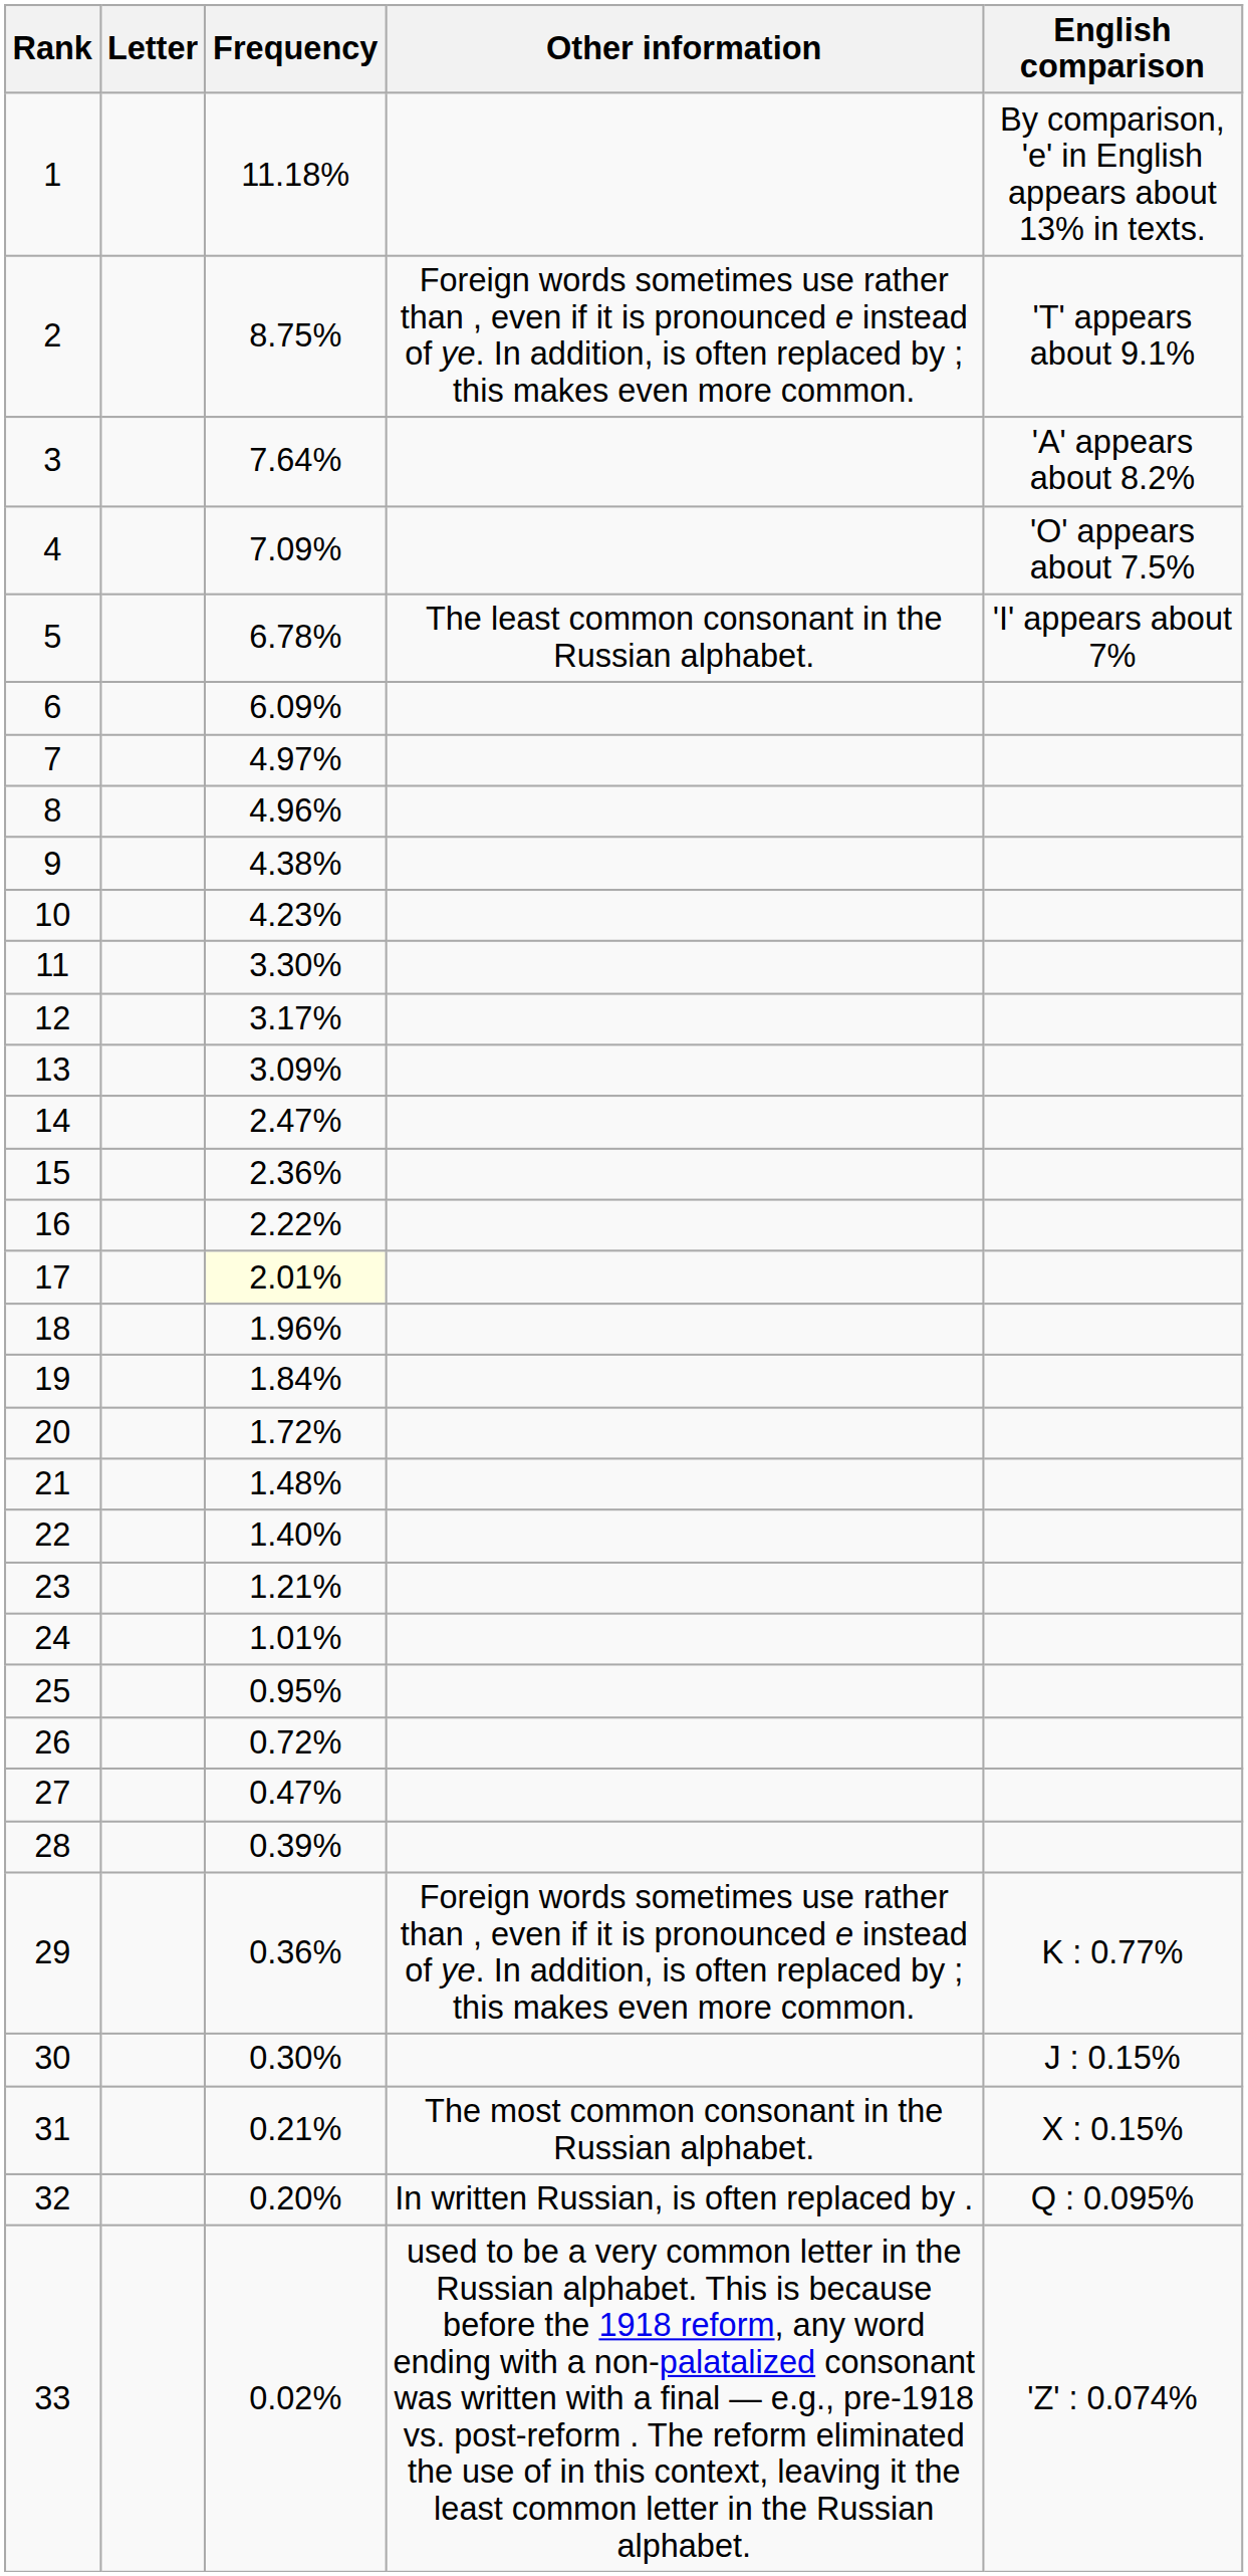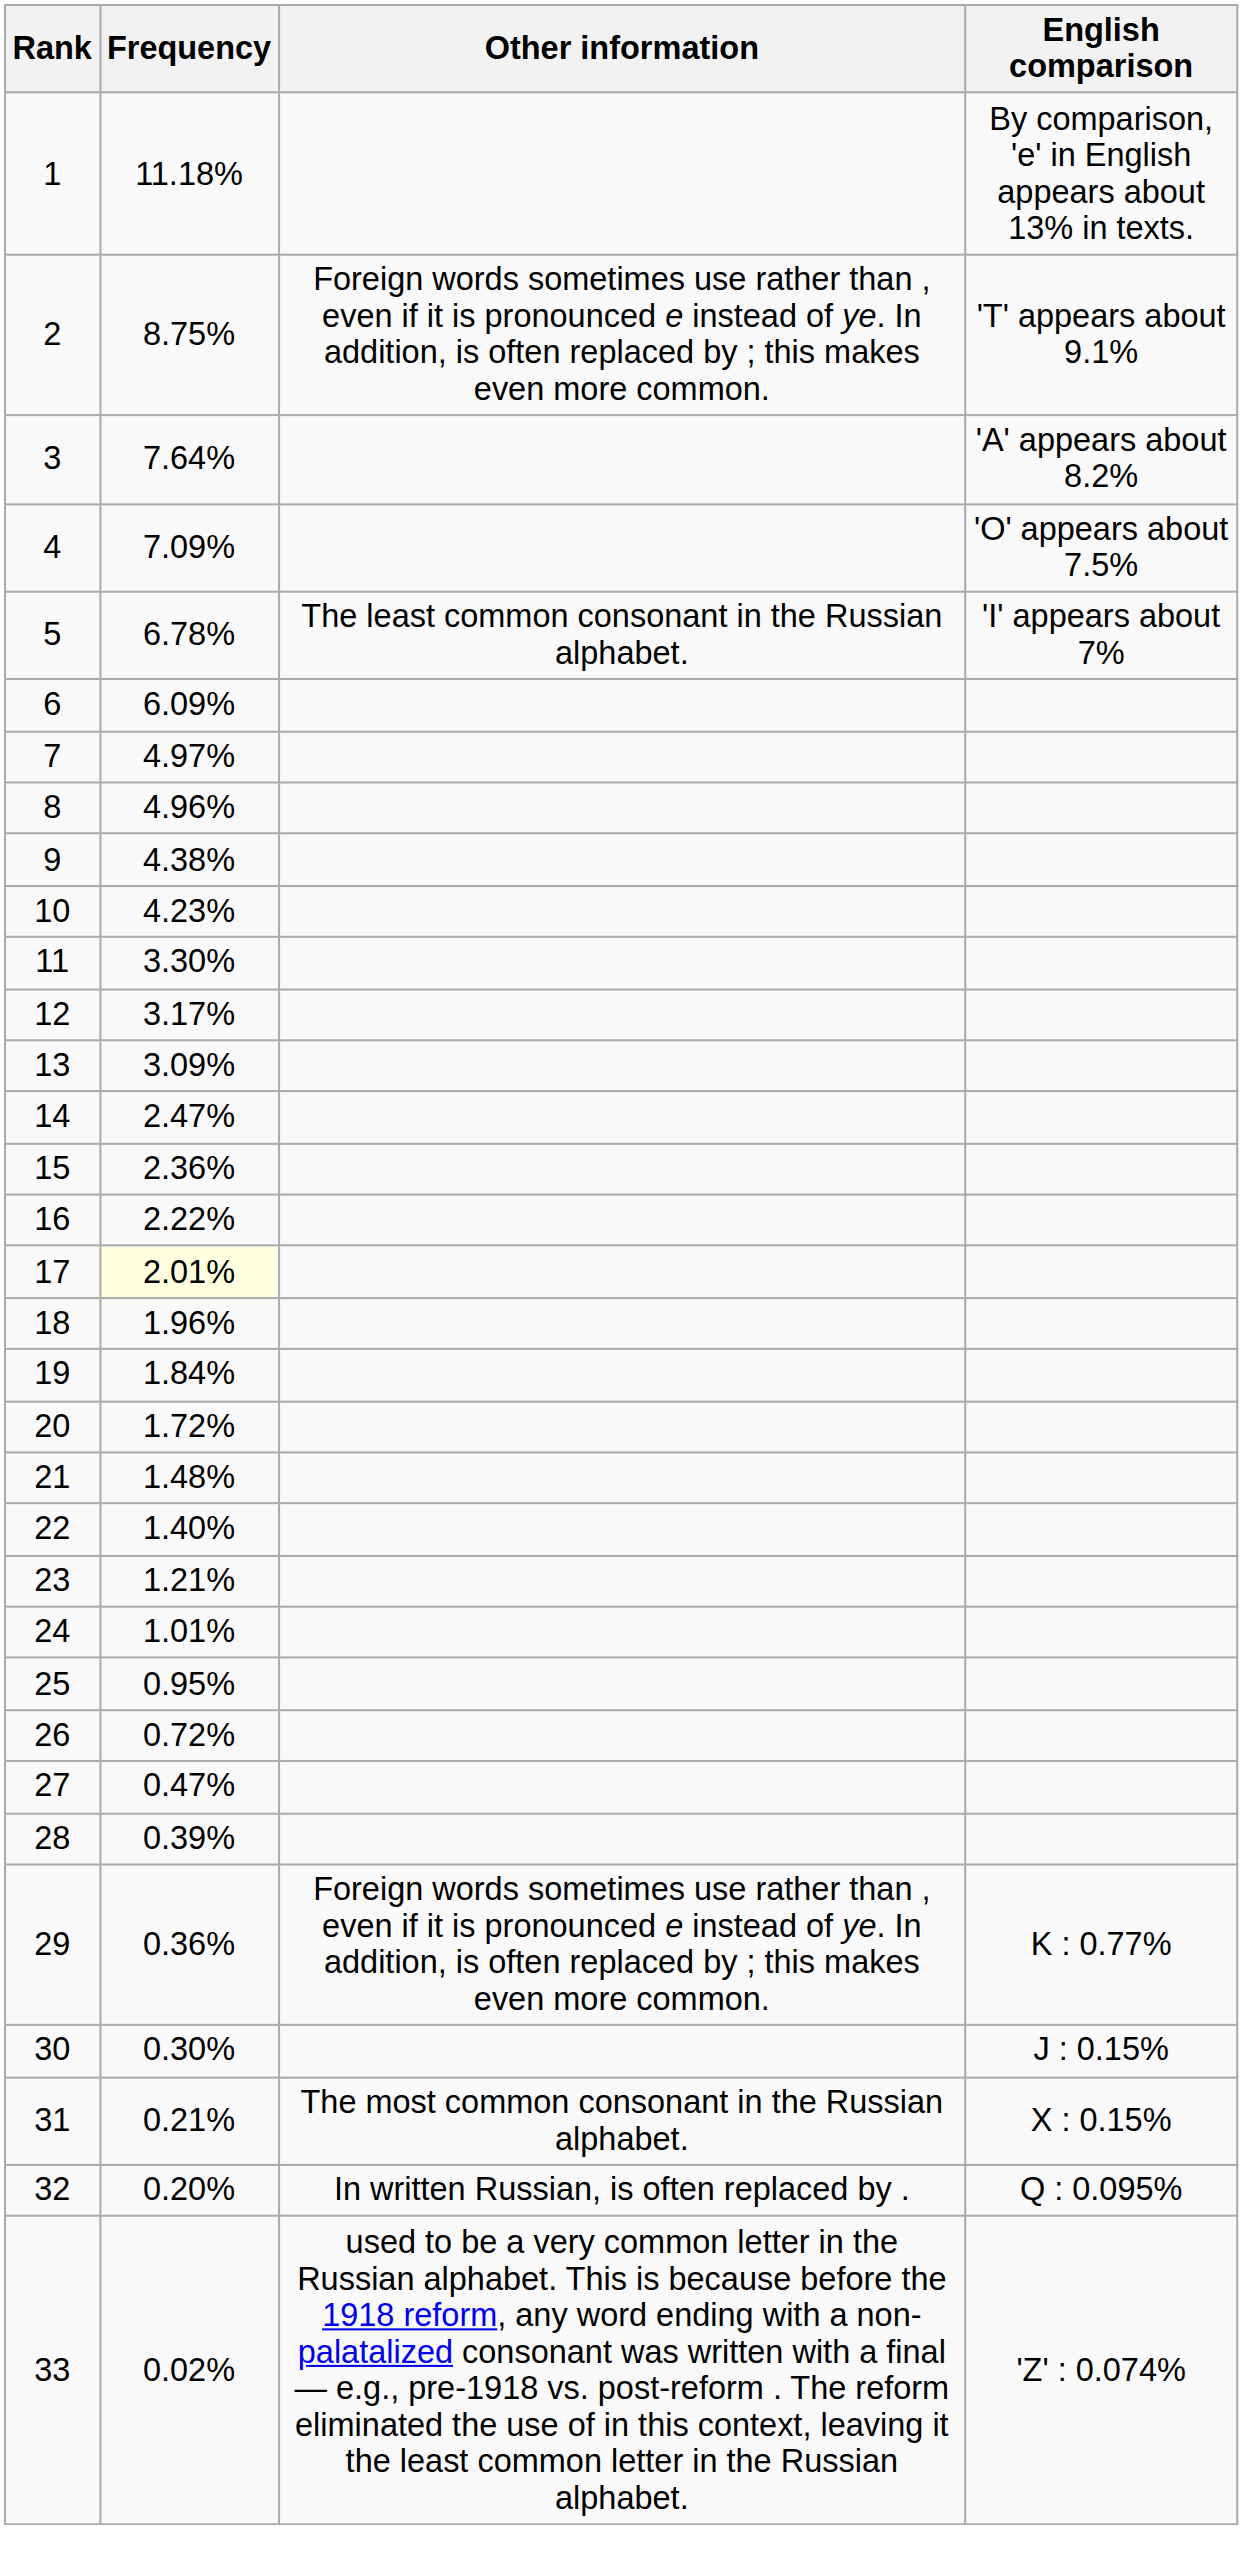- column: Letter
